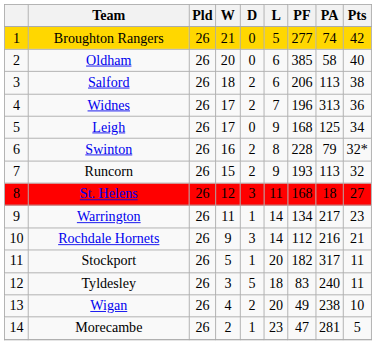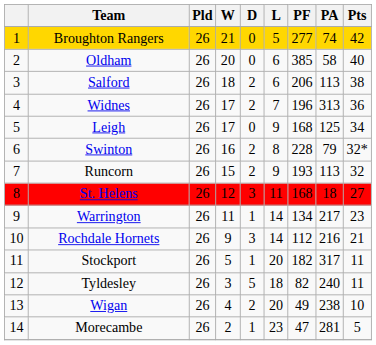Tyldesley | PF: 83 -> 82
